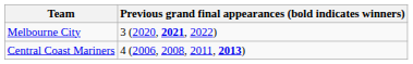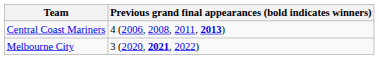rows swapped: Melbourne City <-> Central Coast Mariners
